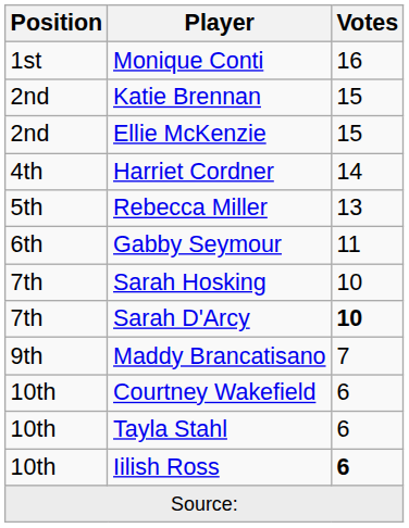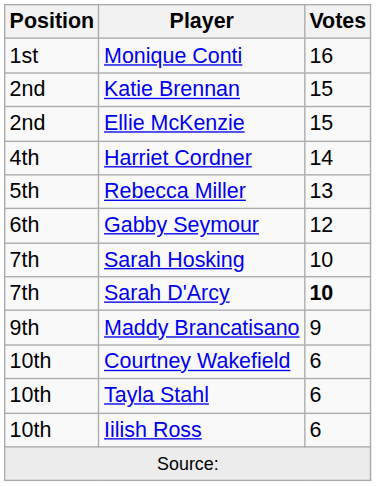Gabby Seymour | Votes: 11 -> 12
Maddy Brancatisano | Votes: 7 -> 9
Iilish Ross | Votes: bold -> normal
